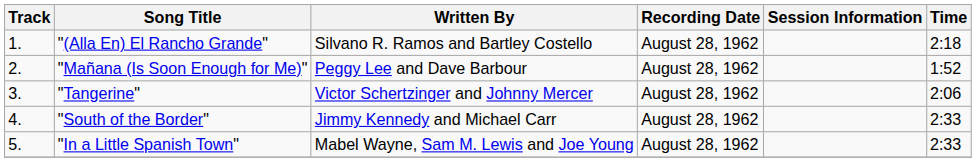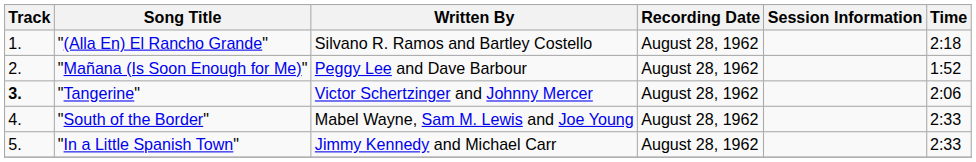"Tangerine" | Track: normal -> bold
"South of the Border" | Written By: Jimmy Kennedy and Michael Carr -> Mabel Wayne, Sam M. Lewis and Joe Young
"In a Little Spanish Town" | Written By: Mabel Wayne, Sam M. Lewis and Joe Young -> Jimmy Kennedy and Michael Carr
